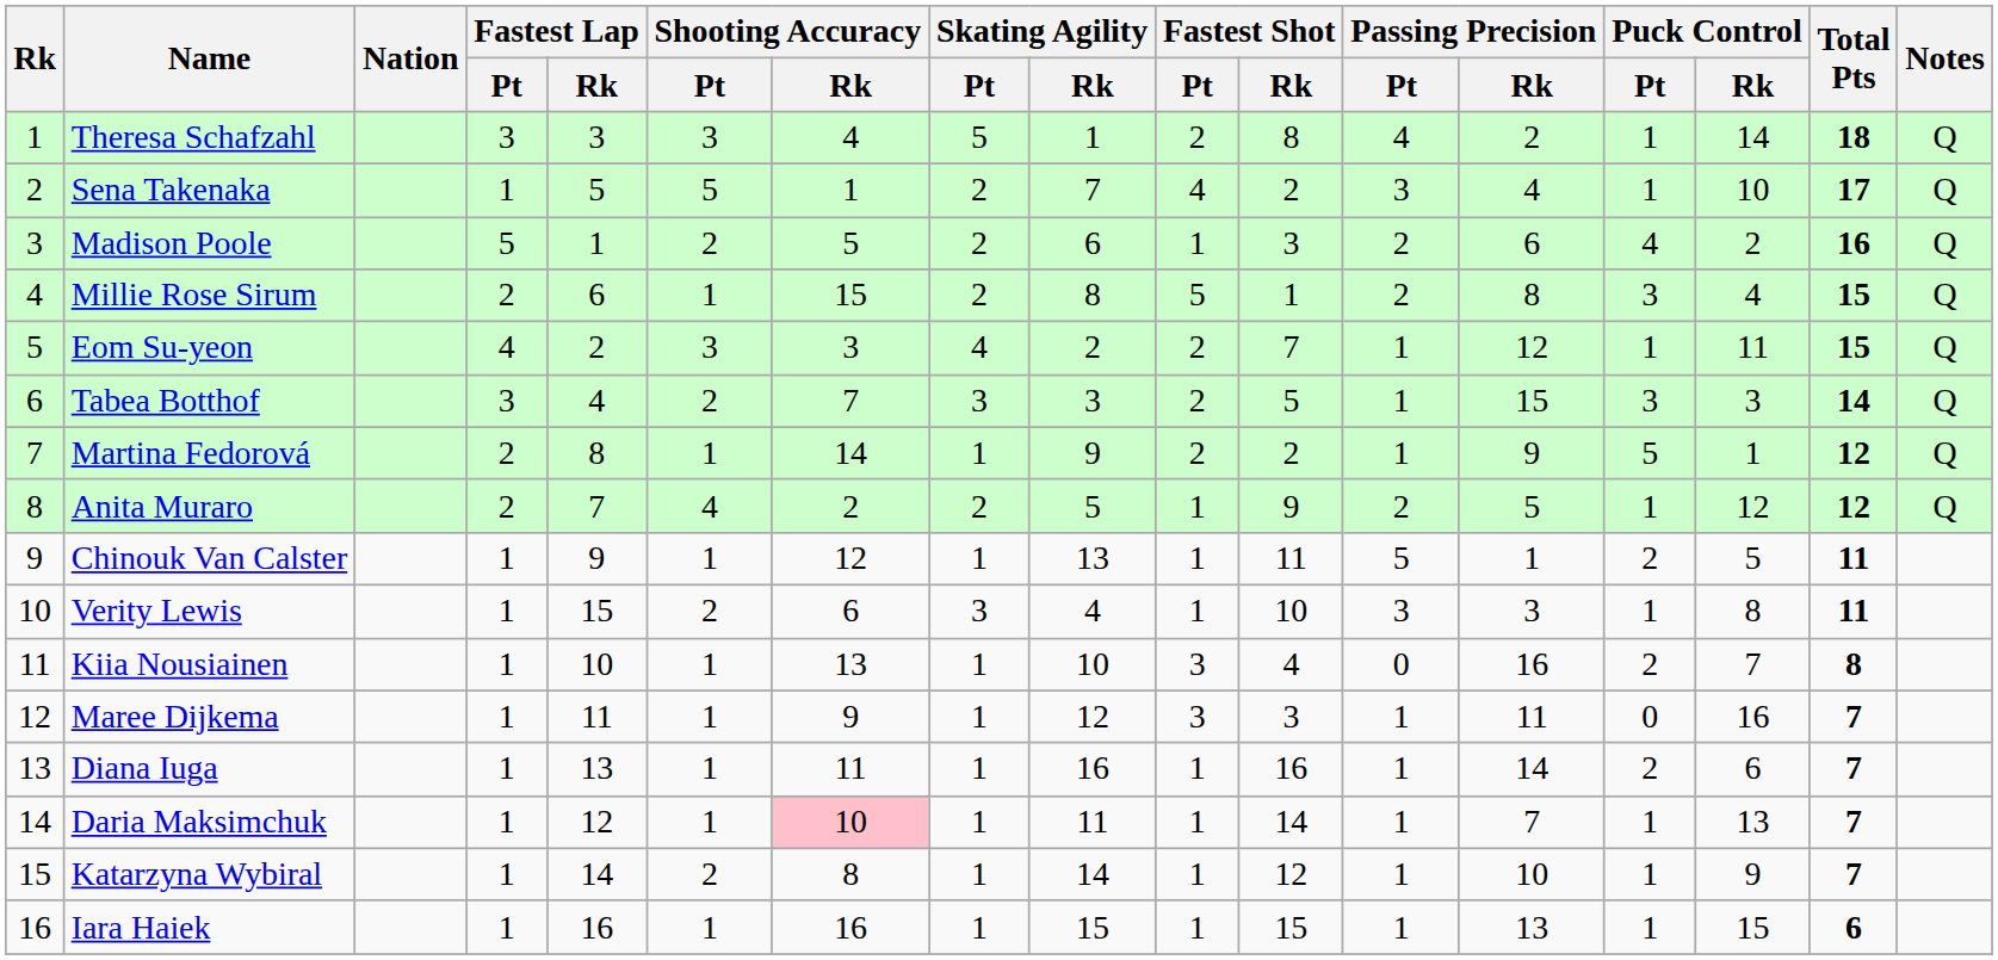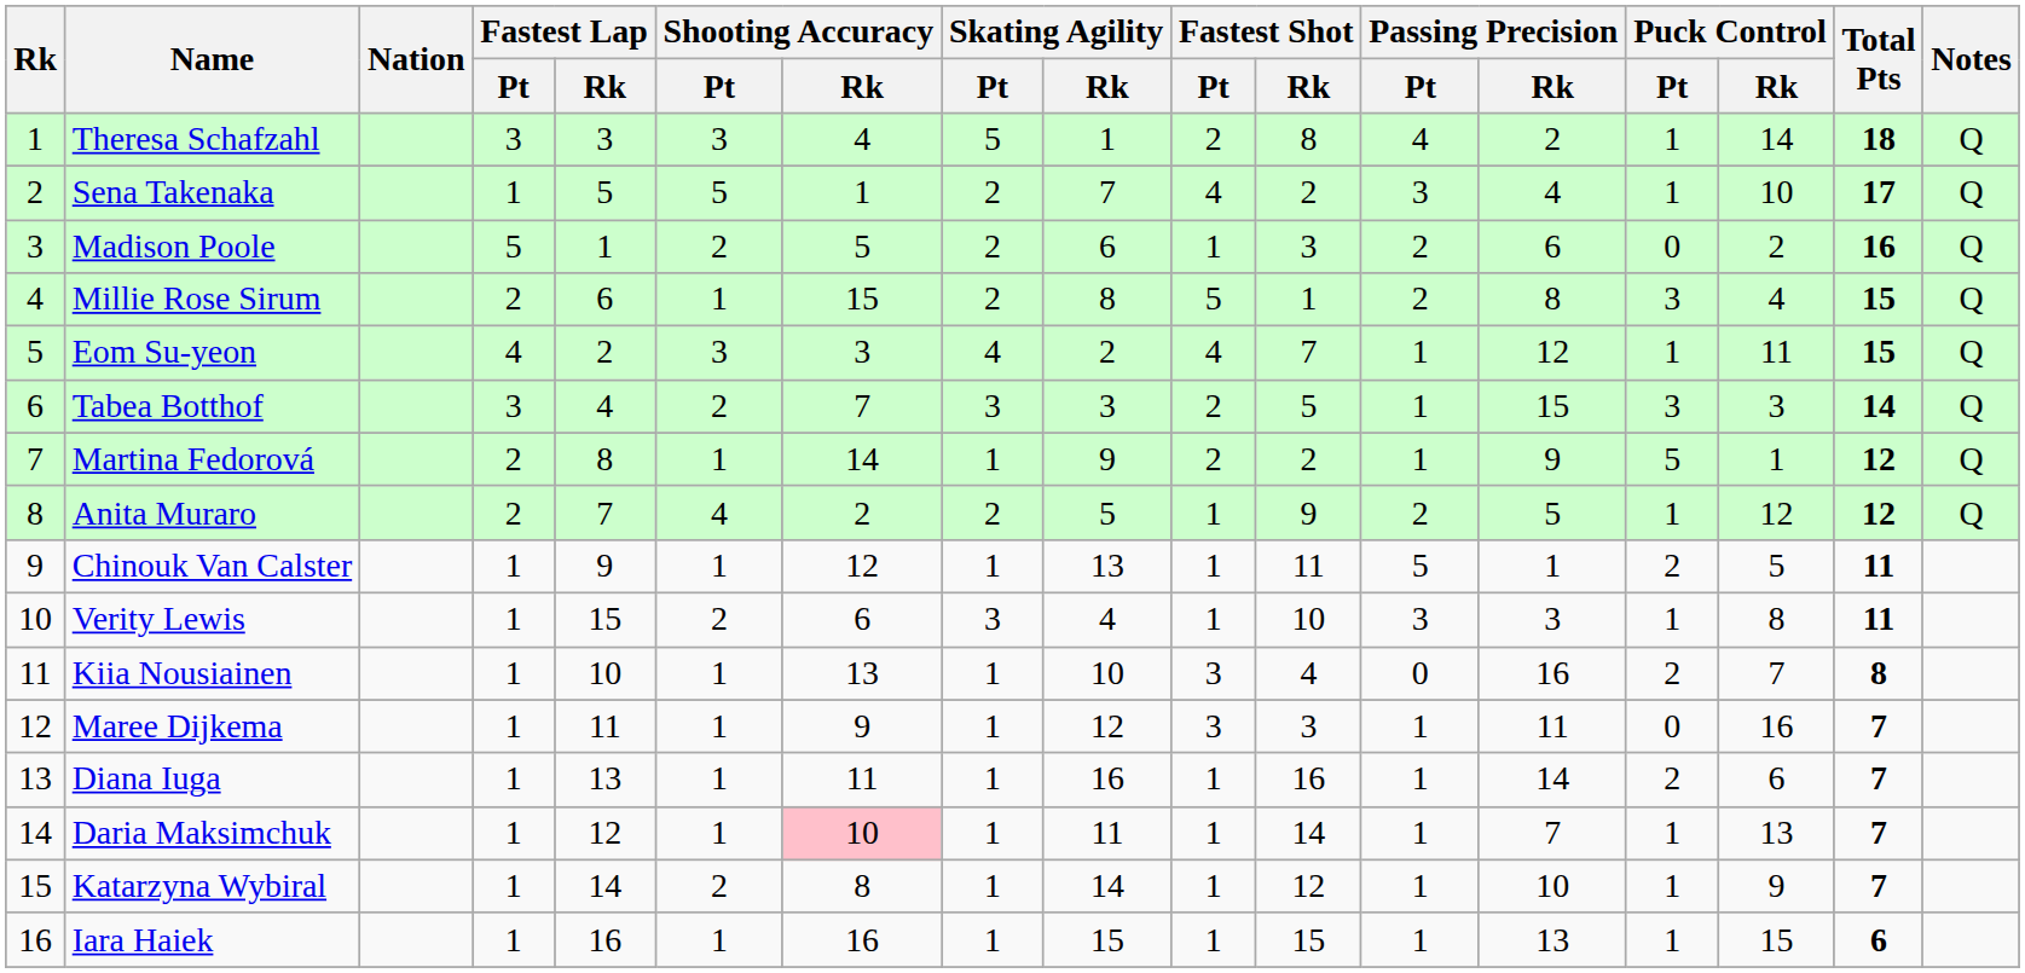Madison Poole | Puck Control / Pt: 4 -> 0
Eom Su-yeon | Fastest Shot / Pt: 2 -> 4
